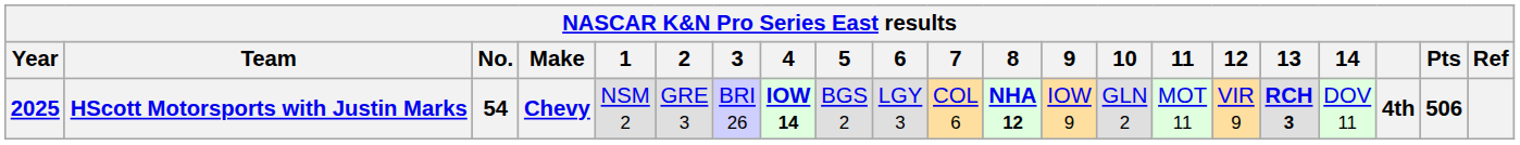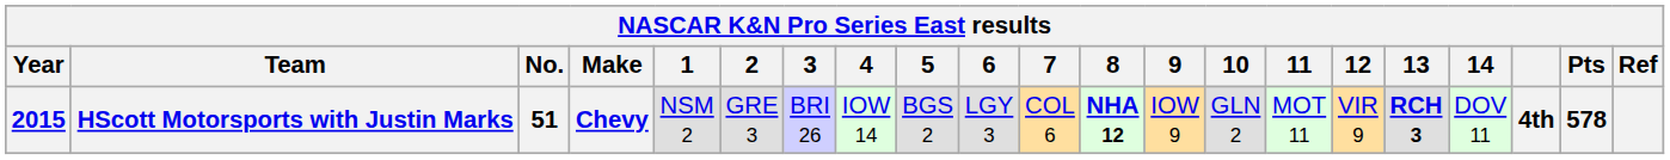HScott Motorsports with Justin Marks | Year: 2025 -> 2015
HScott Motorsports with Justin Marks | No.: 54 -> 51
HScott Motorsports with Justin Marks | 4: bold -> normal
HScott Motorsports with Justin Marks | Pts: 506 -> 578
